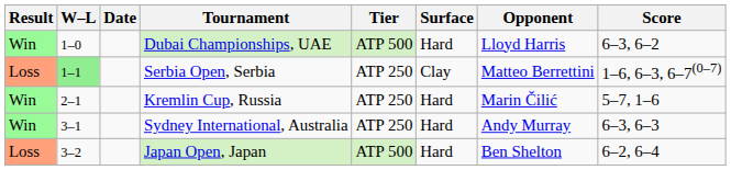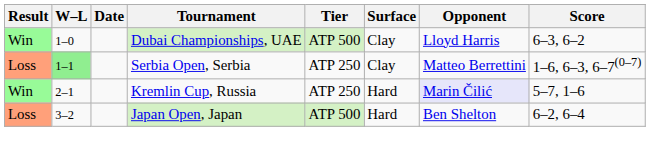Dubai Championships, UAE | Surface: Hard -> Clay
Kremlin Cup, Russia | Opponent: no background -> lavender background
- row: Win | 3–1 | Sydney International, Australia | ATP 250 | Hard | Andy Murray | 6–3, 6–3
